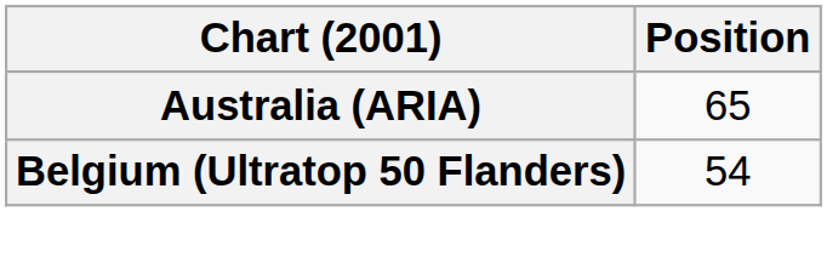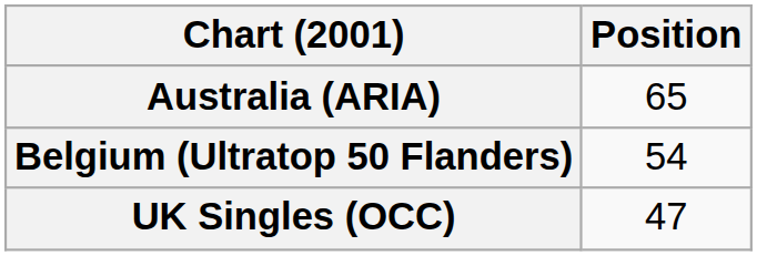+ row: UK Singles (OCC) | 47
